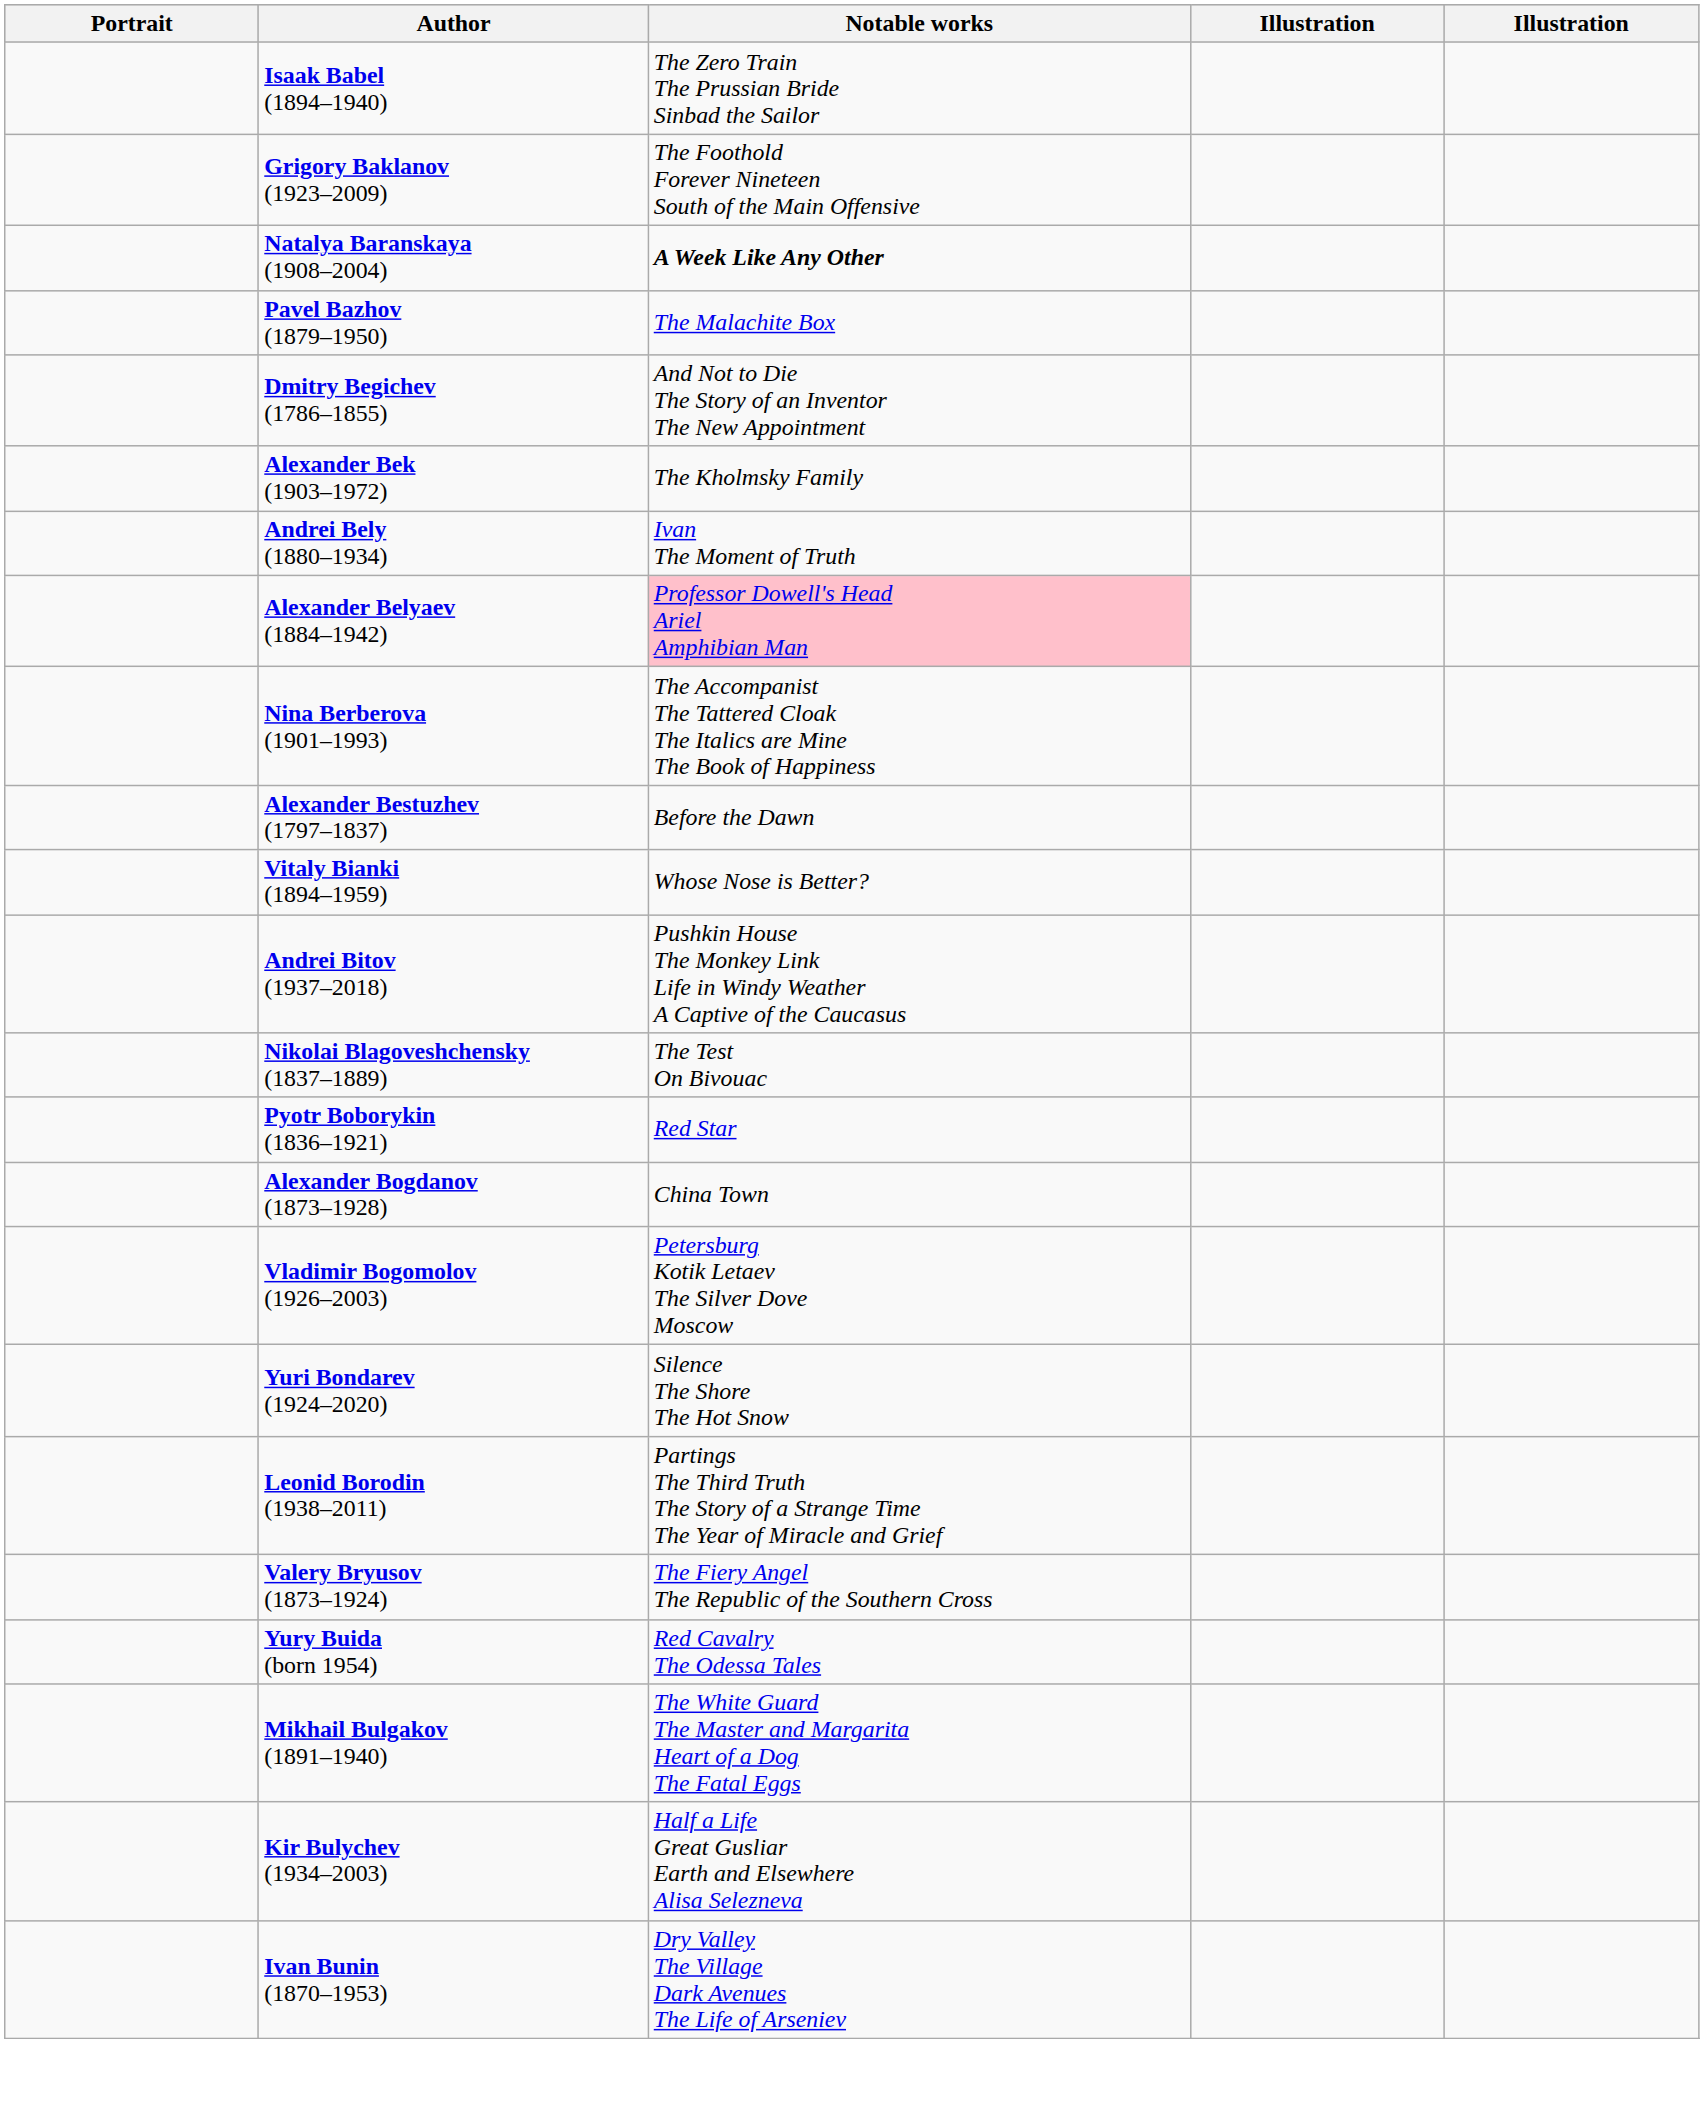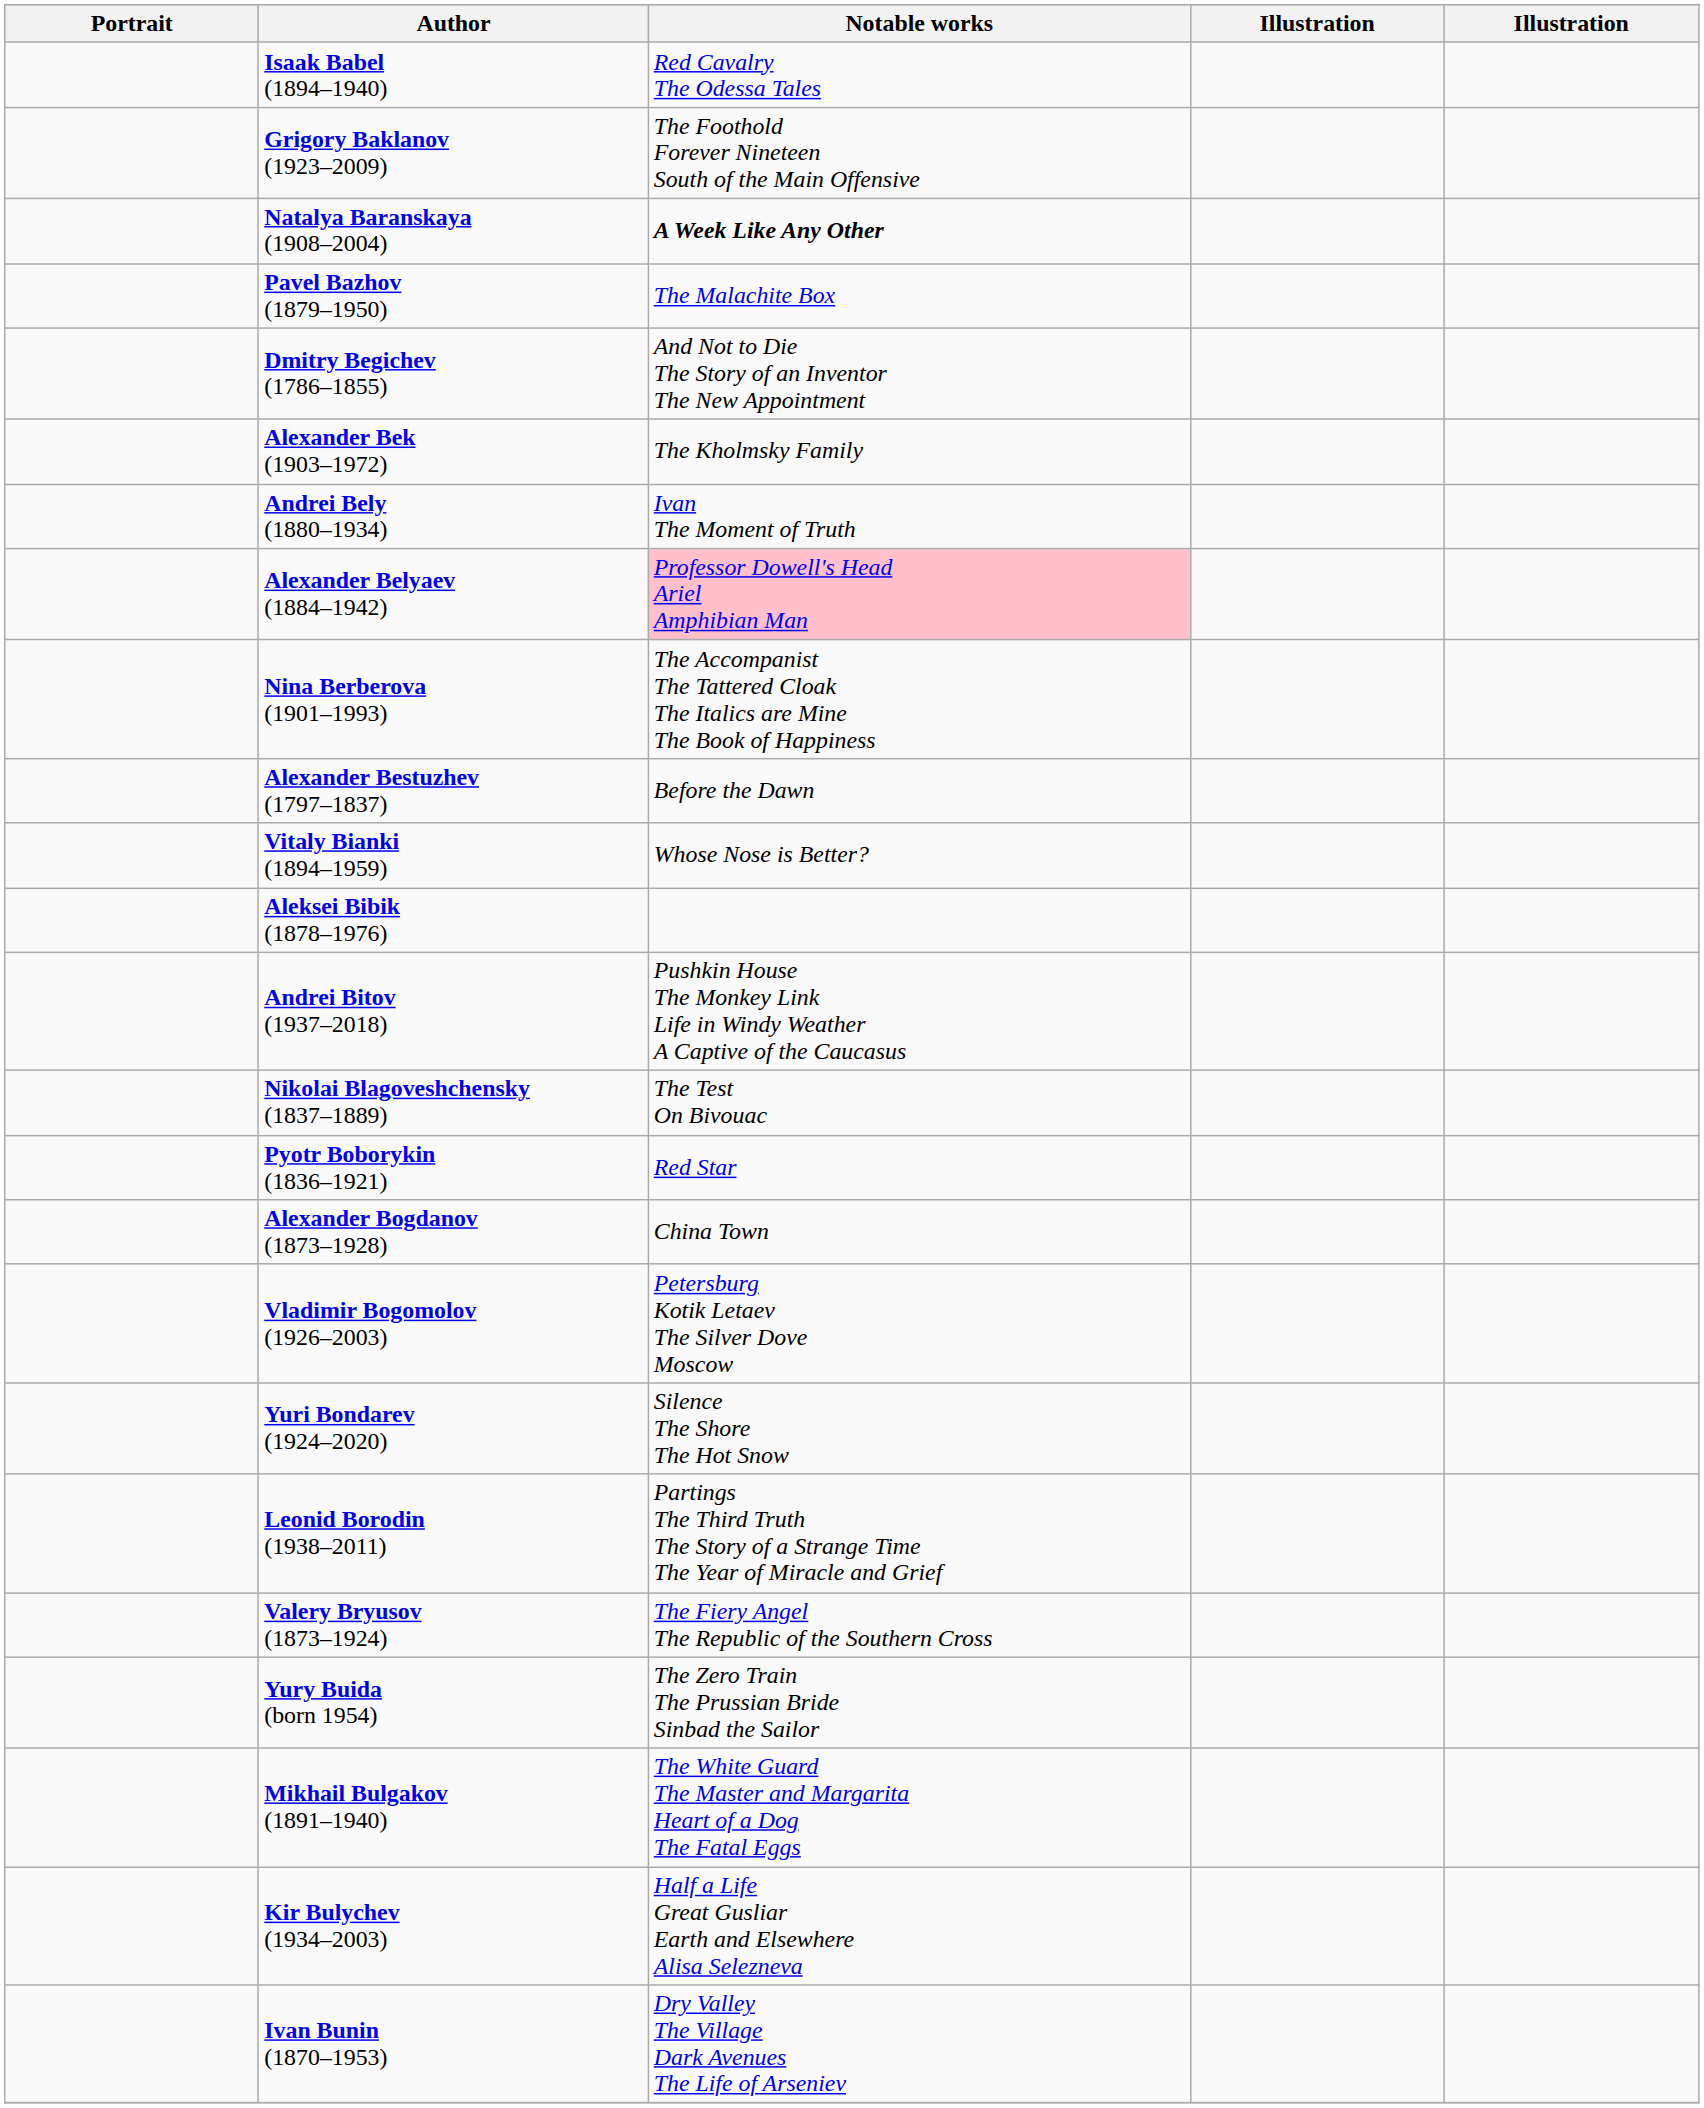Isaak Babel (1894–1940) | Notable works: The Zero Train The Prussian Bride Sinbad the Sailor -> Red Cavalry The Odessa Tales
+ row: Aleksei Bibik (1878–1976)
Yury Buida (born 1954) | Notable works: Red Cavalry The Odessa Tales -> The Zero Train The Prussian Bride Sinbad the Sailor
